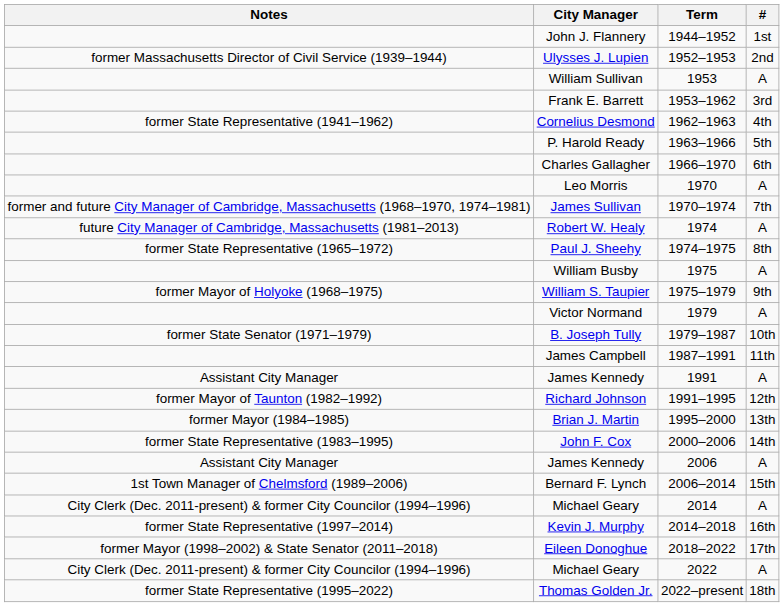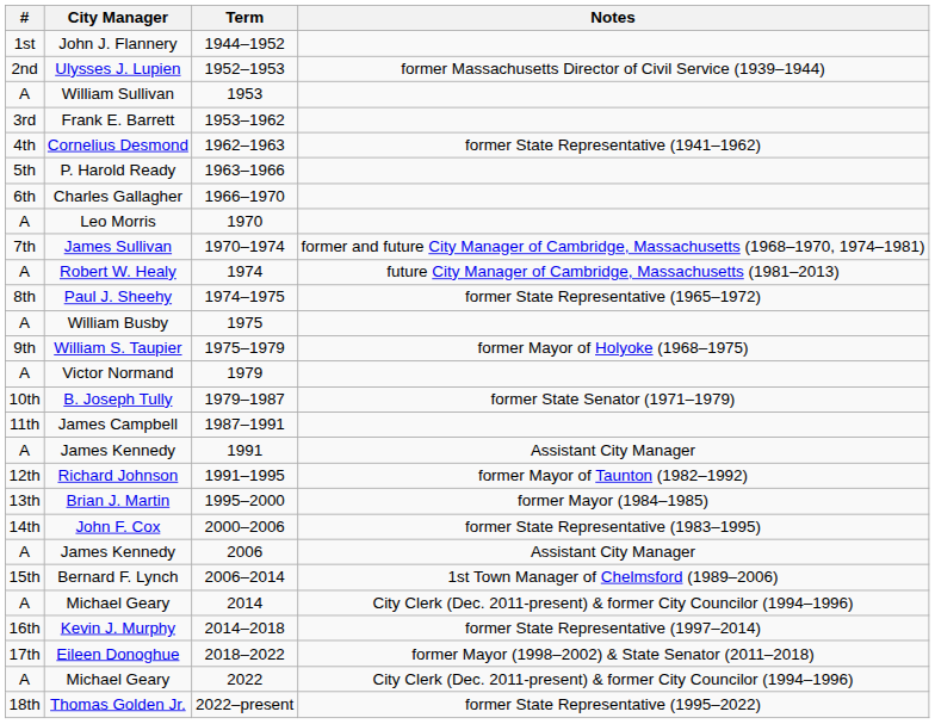columns swapped: # <-> Notes
